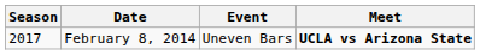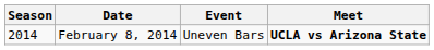February 8, 2014 | Season: 2017 -> 2014
